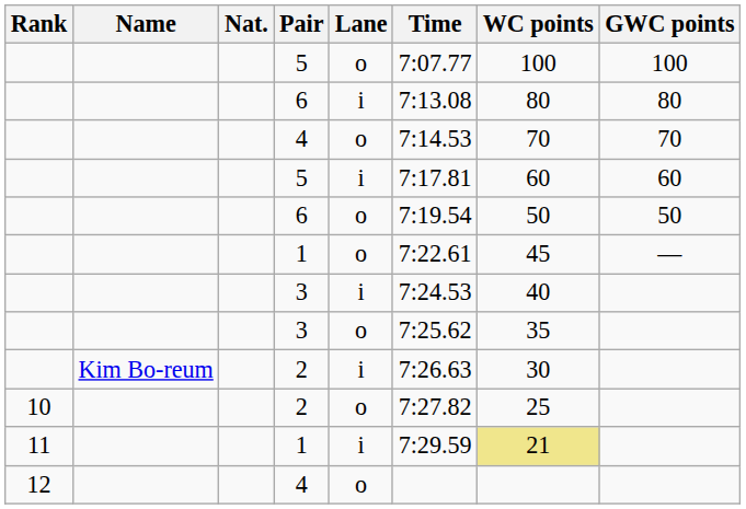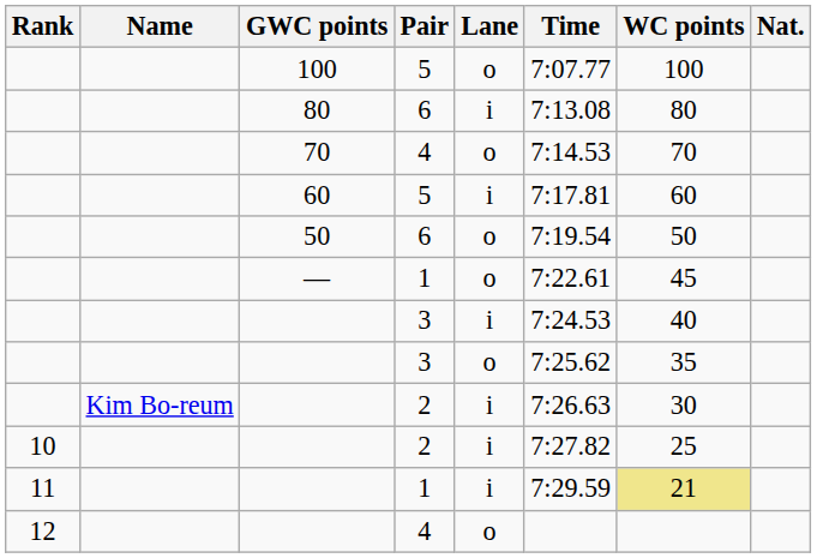columns swapped: Nat. <-> GWC points
10 / 2 | Lane: o -> i
